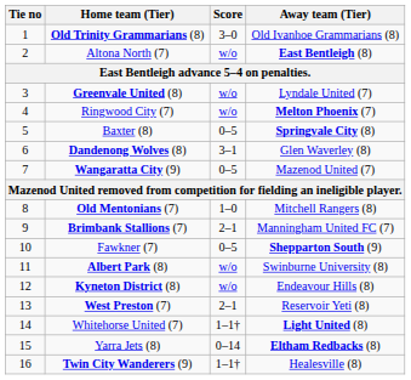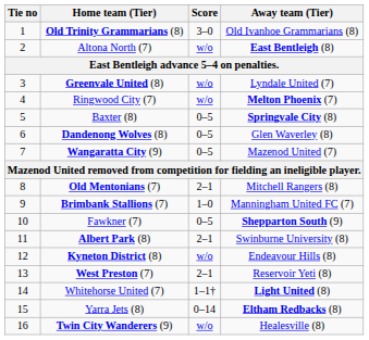Dandenong Wolves (8) | Score: 3–1 -> 0–5
Old Mentonians (7) | Score: 1–0 -> 2–1
Brimbank Stallions (7) | Score: 2–1 -> 1–0
Albert Park (8) | Score: w/o -> 2–1
Twin City Wanderers (9) | Score: 1–1† -> w/o
